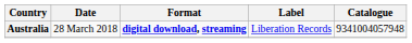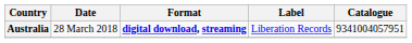Australia | Catalogue: 9341004057948 -> 9341004057951
